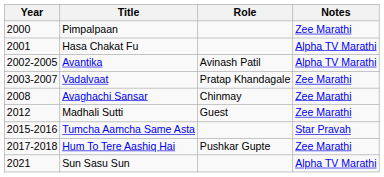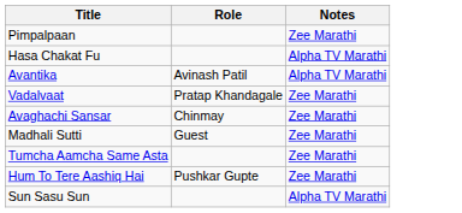- column: Year | 2000 | 2001 | 2002-2005 | 2003-2007 | 2008 | 2012 | 2015-2016 | 2017-2018 | 2021
Tumcha Aamcha Same Asta | Notes: Star Pravah -> Zee Marathi
